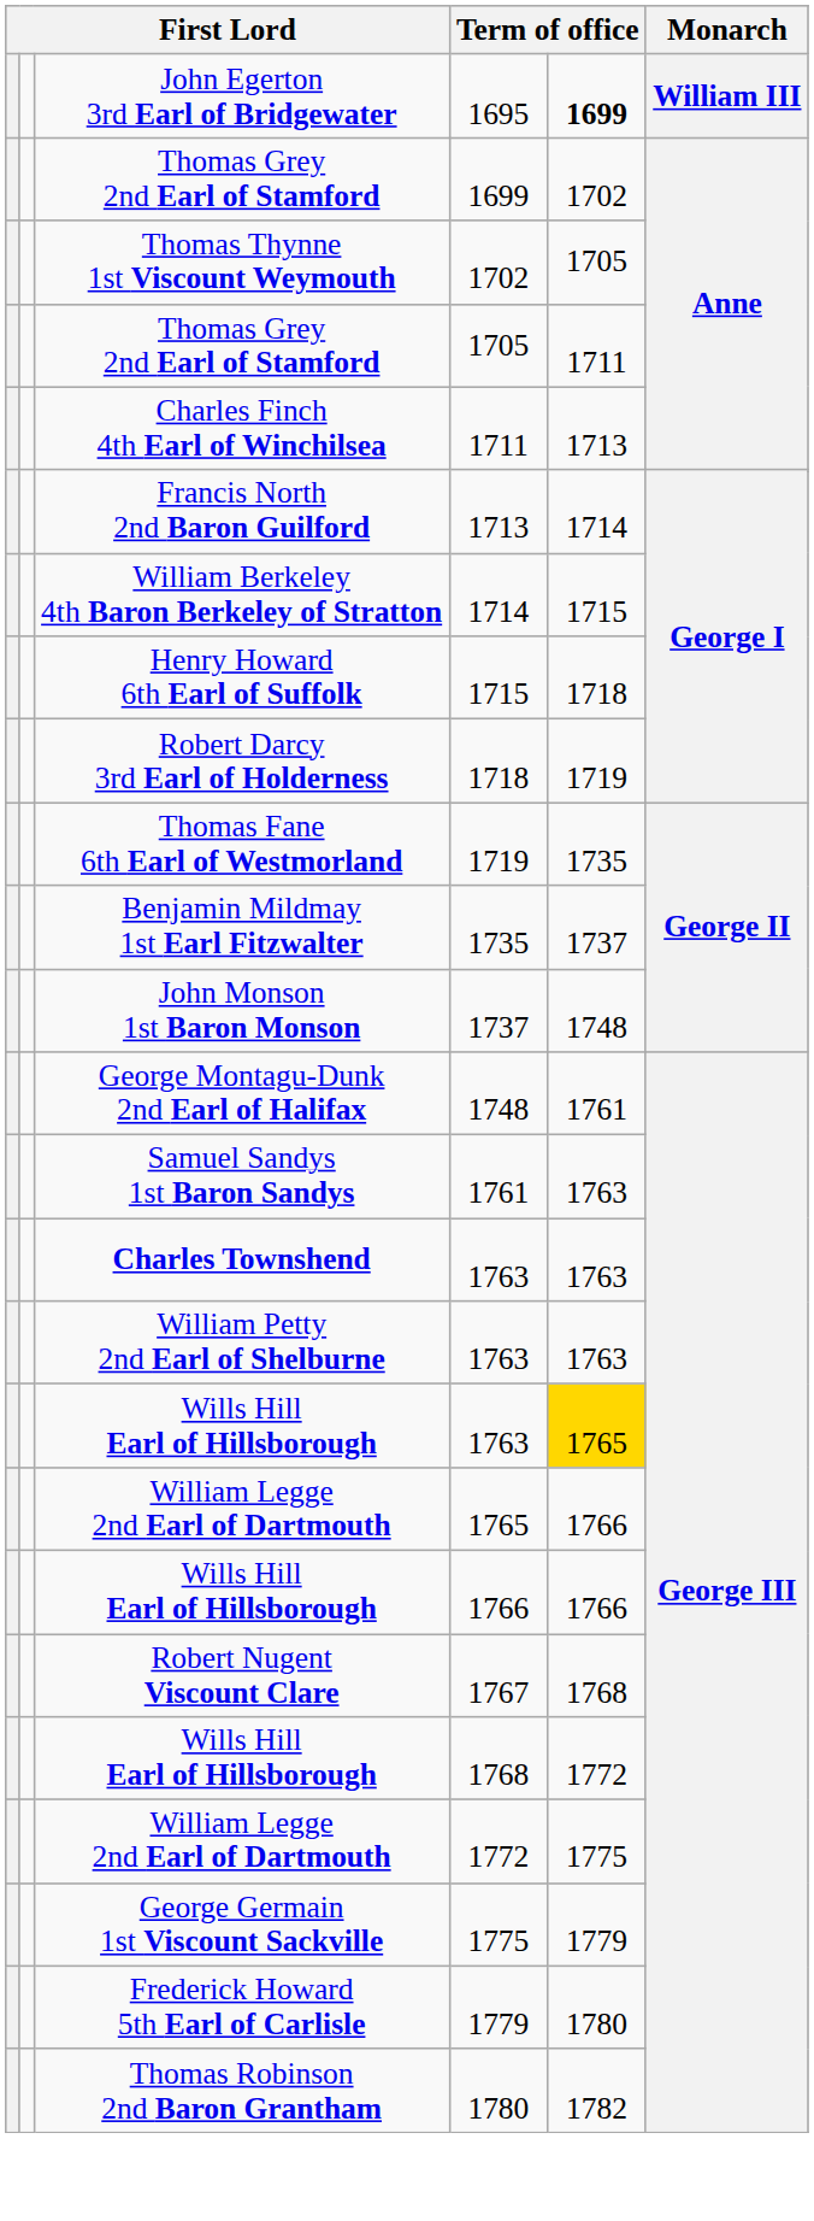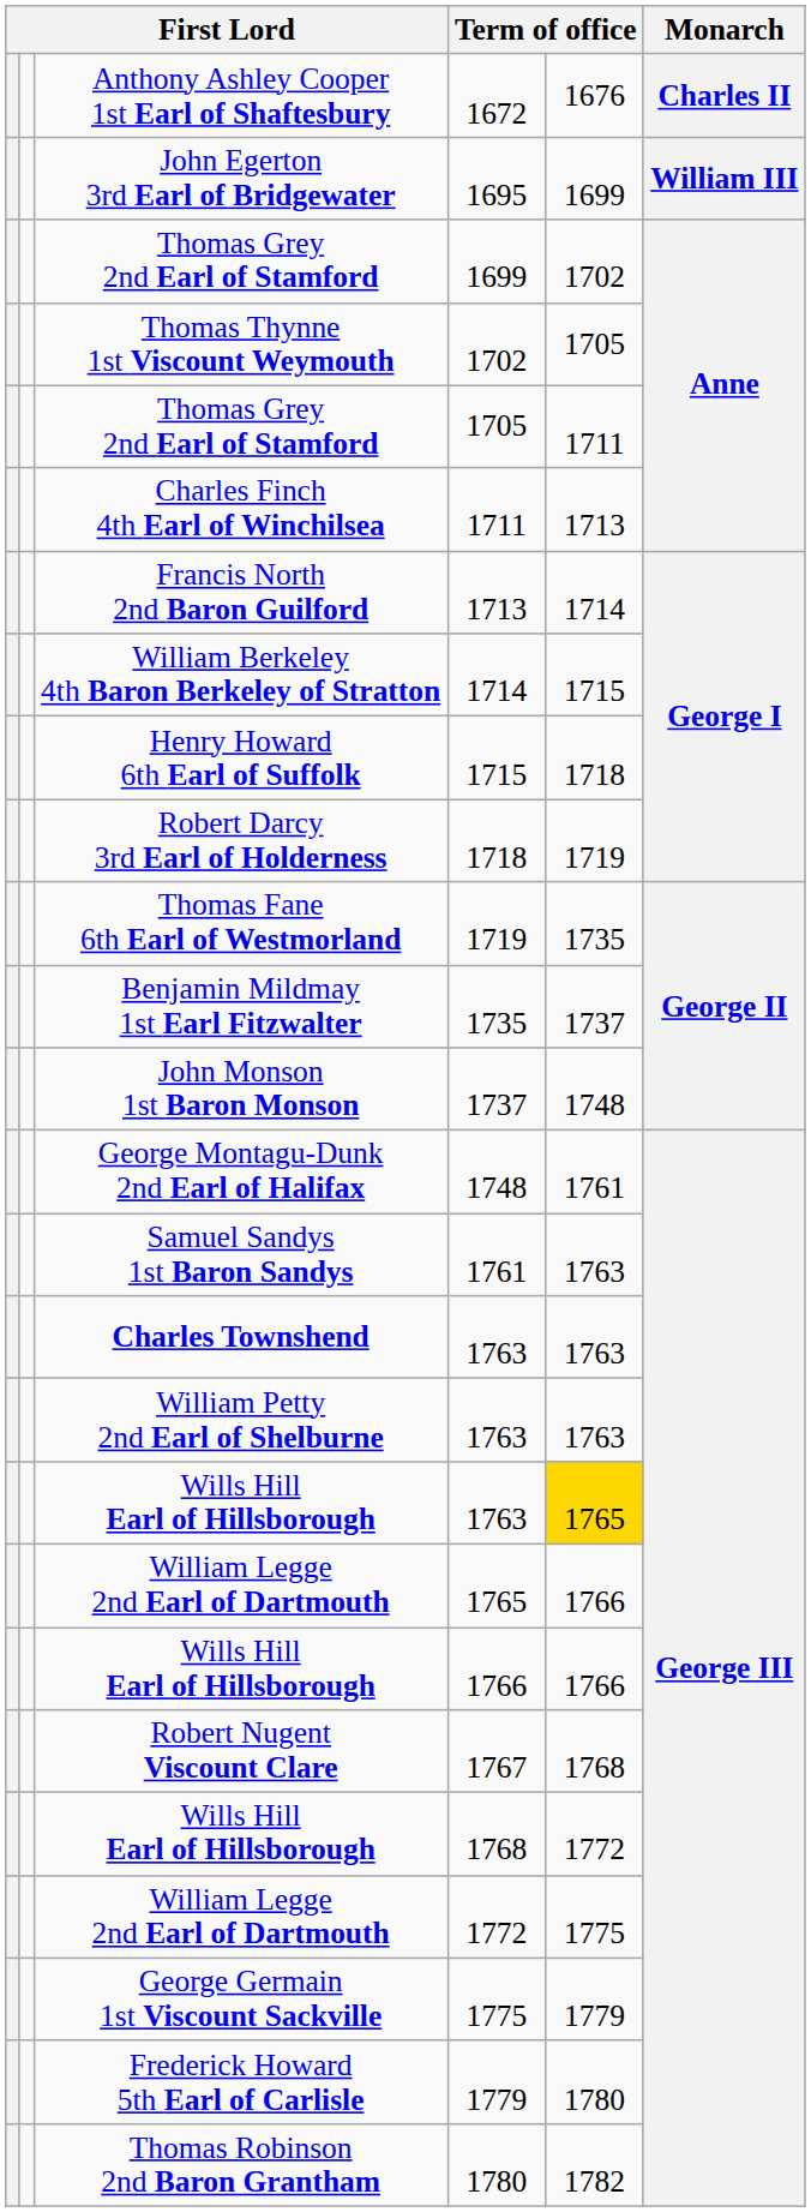+ row: Anthony Ashley Cooper 1st Earl of Shaftesbury | 1672 | 1676 | Charles II
1695 | column 5: bold -> normal
